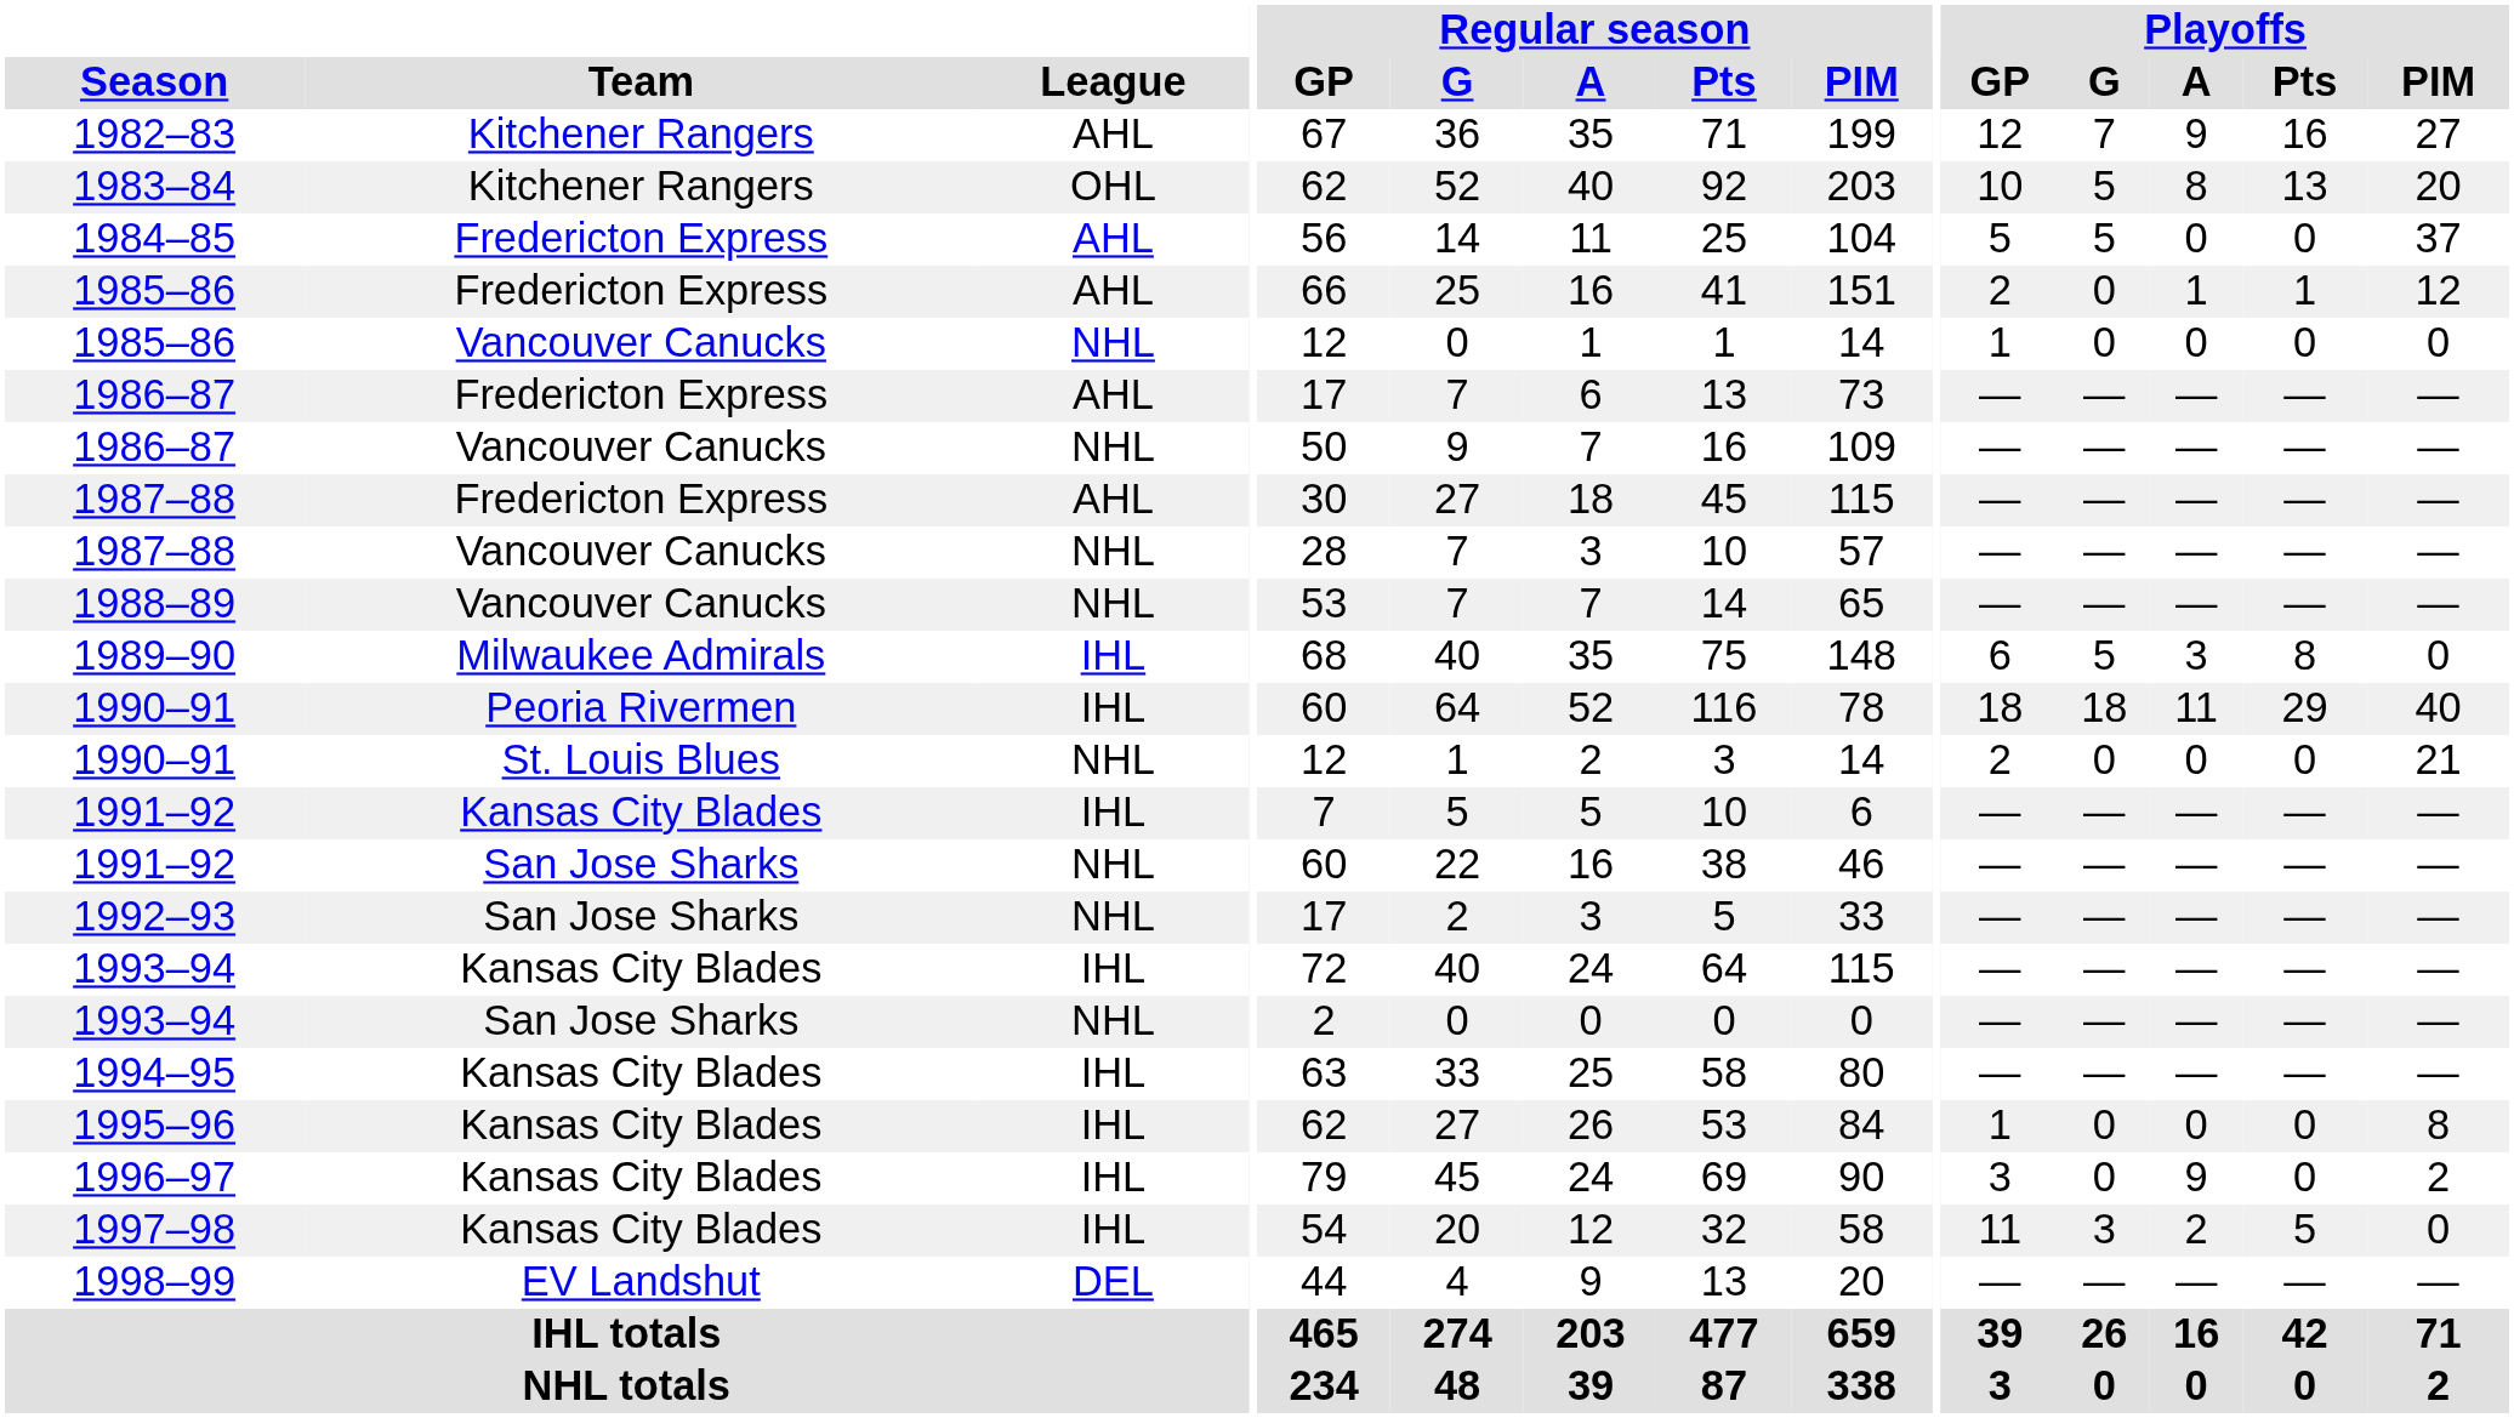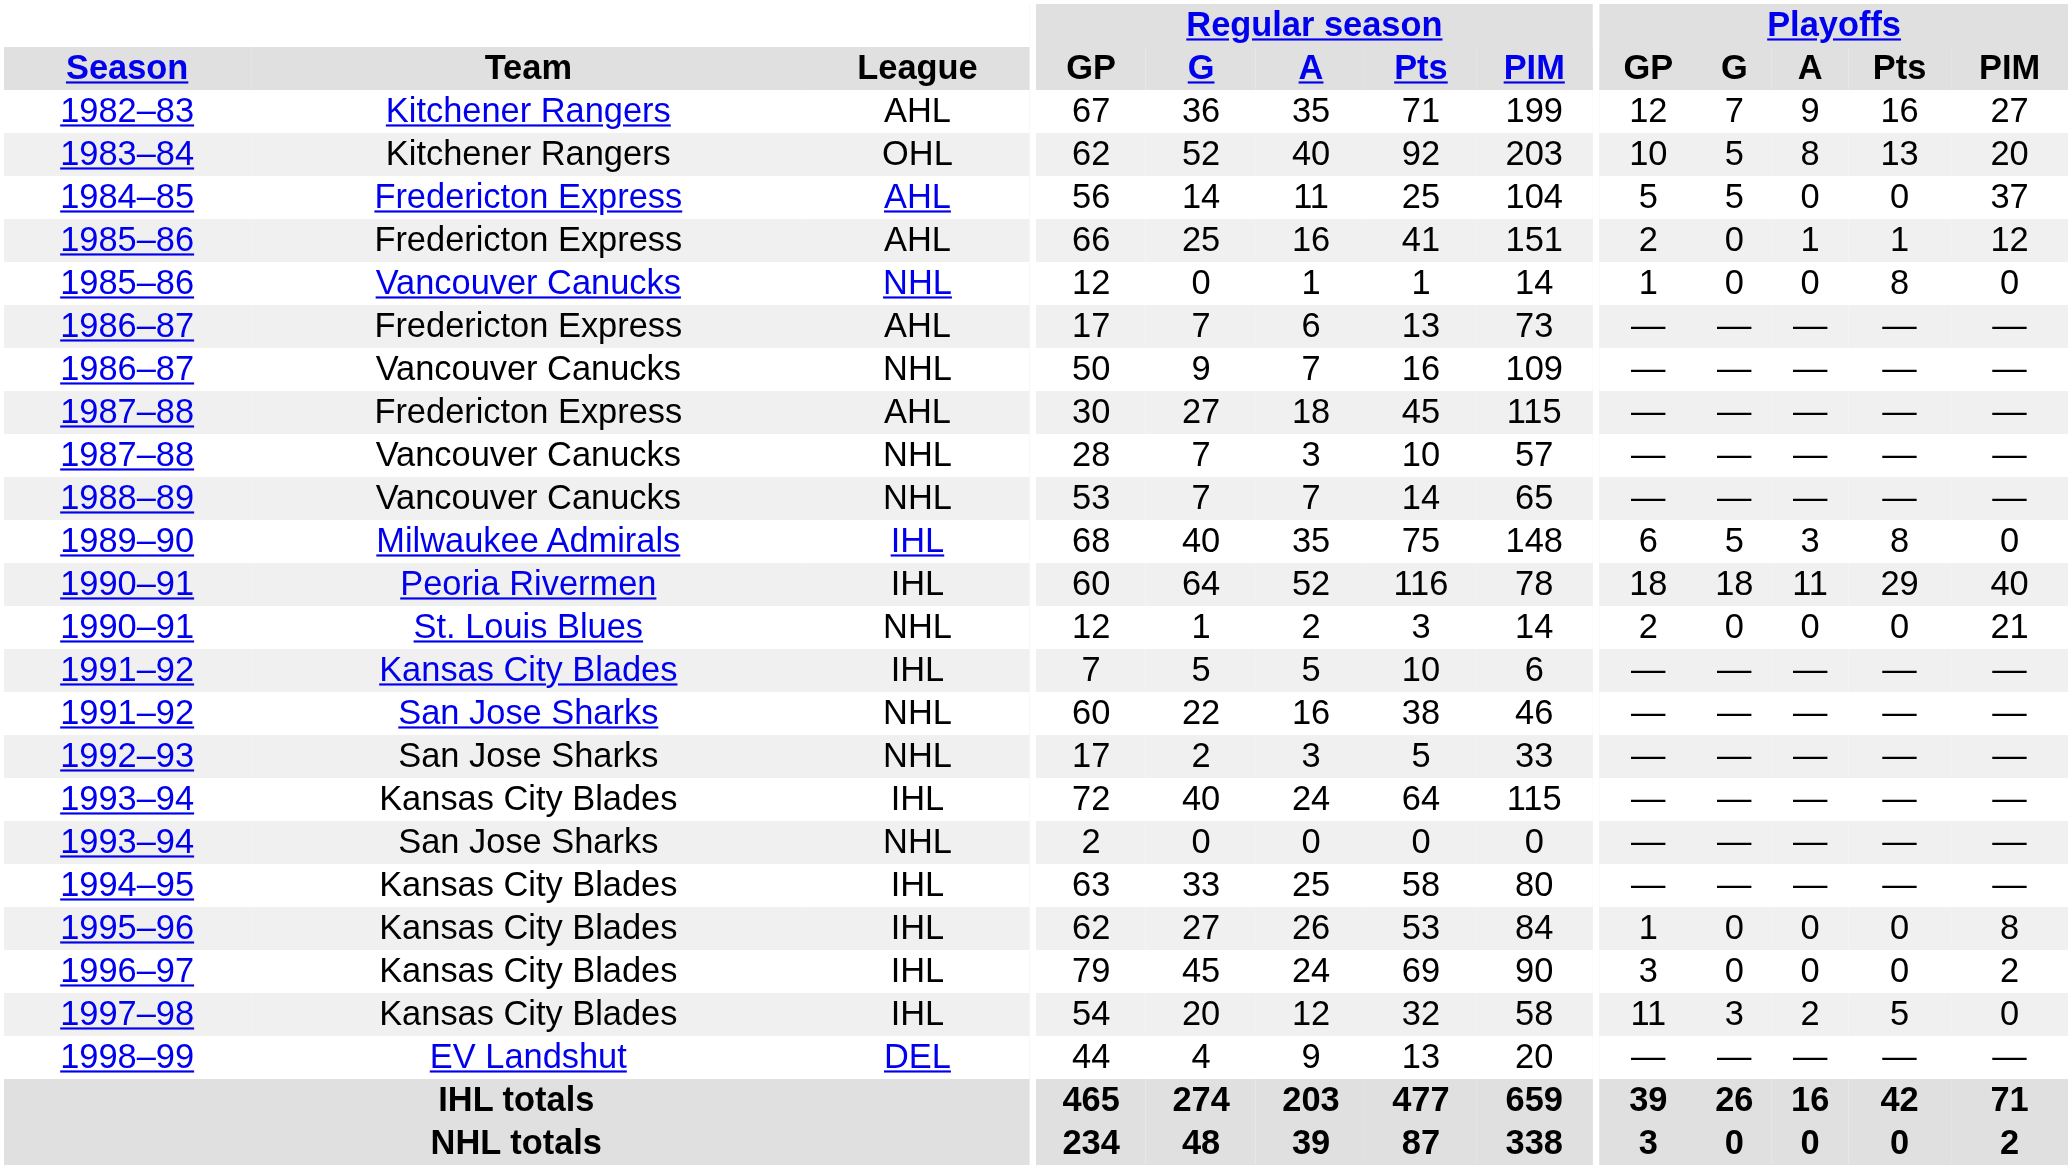1985–86 / Vancouver Canucks | Playoffs / Pts: 0 -> 8
1996–97 | Playoffs / A: 9 -> 0
